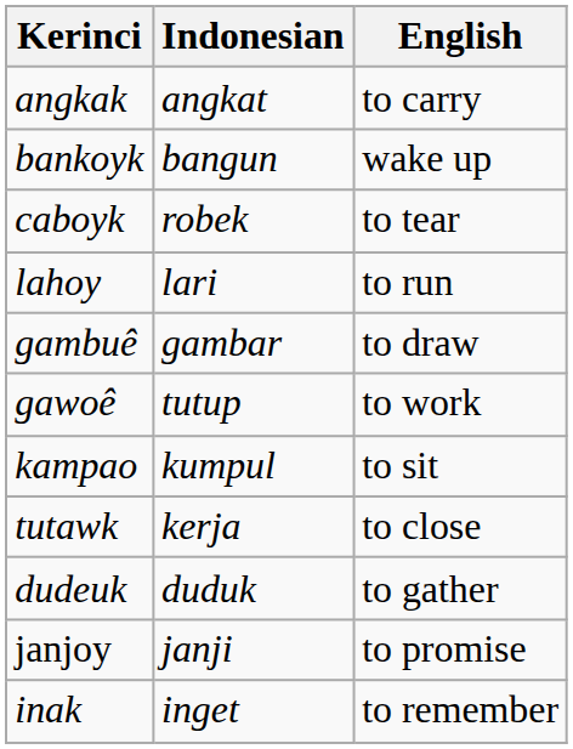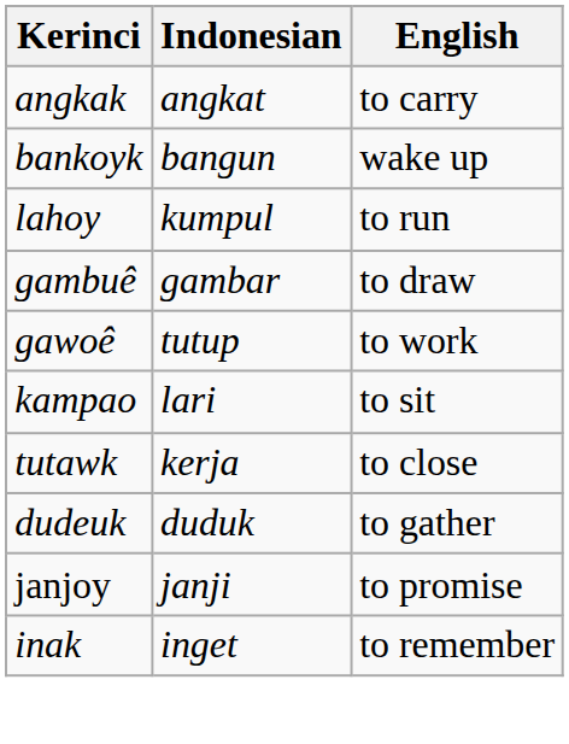- row: caboyk | robek | to tear
lahoy | Indonesian: lari -> kumpul
kampao | Indonesian: kumpul -> lari
